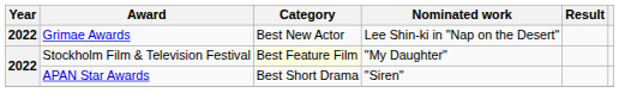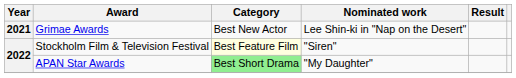Grimae Awards | Year: 2022 -> 2021
Stockholm Film & Television Festival | Nominated work: "My Daughter" -> "Siren"
APAN Star Awards | Category: no background -> lightgreen background
APAN Star Awards | Nominated work: "Siren" -> "My Daughter"
